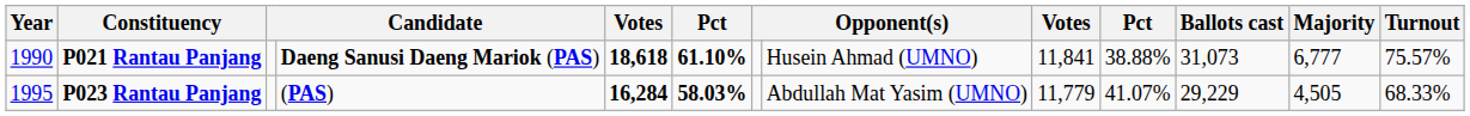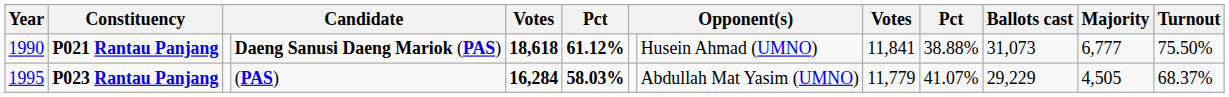P021 Rantau Panjang | column 6: 61.10% -> 61.12%
P021 Rantau Panjang | Turnout: 75.57% -> 75.50%
P023 Rantau Panjang | Turnout: 68.33% -> 68.37%
